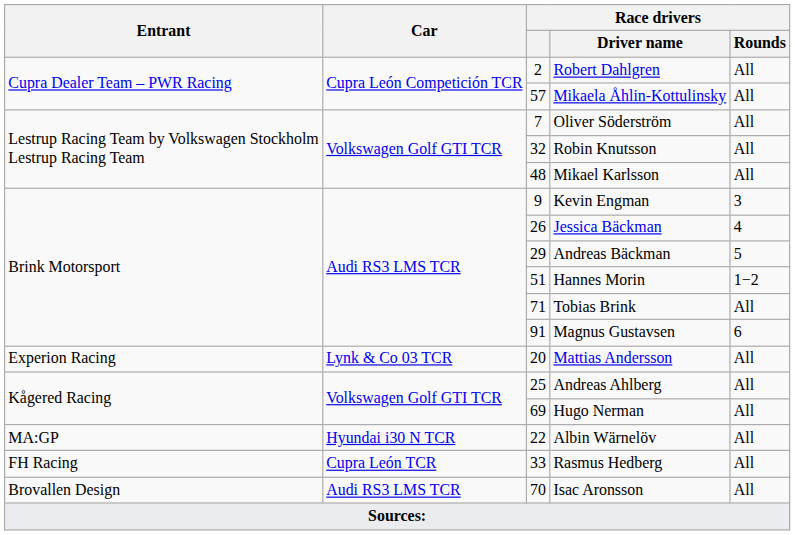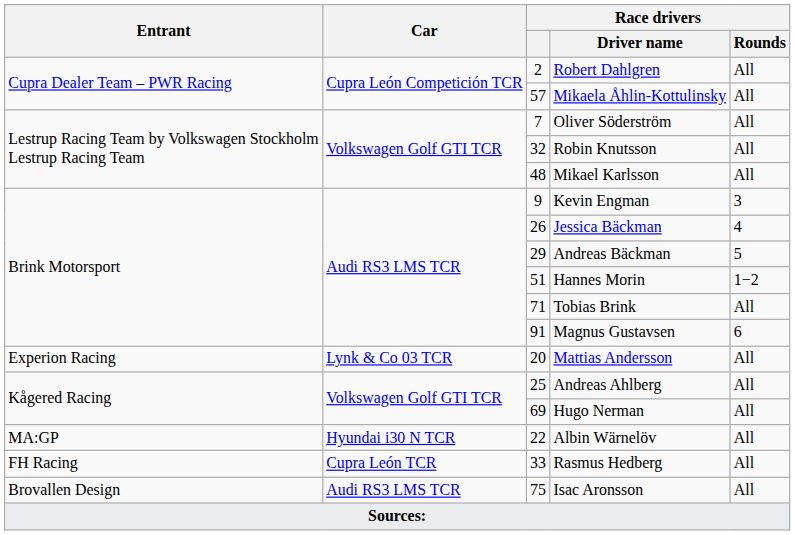Isac Aronsson | column 3: 70 -> 75
